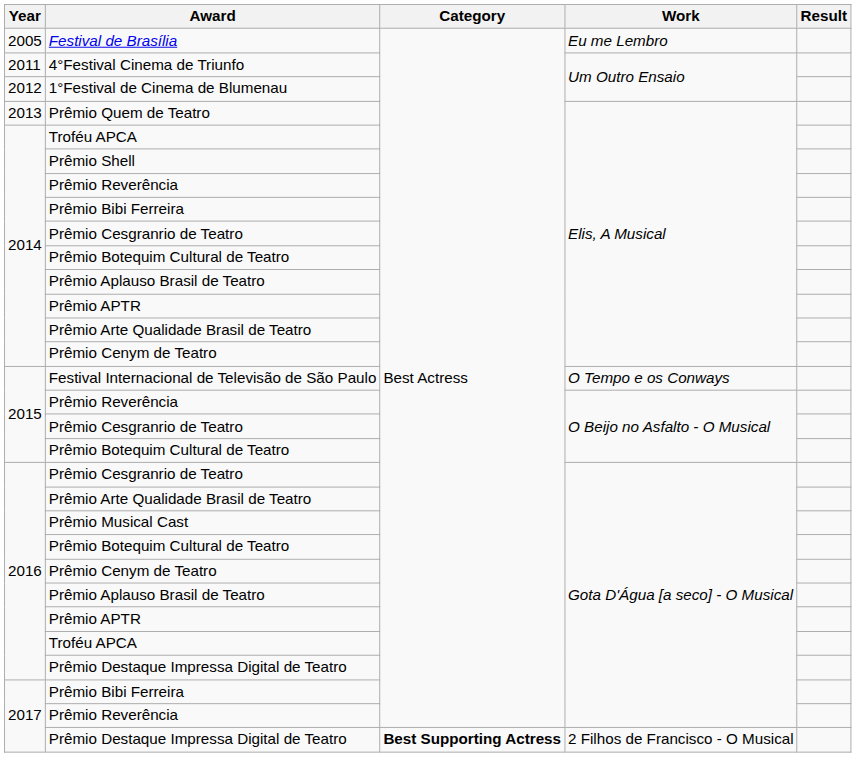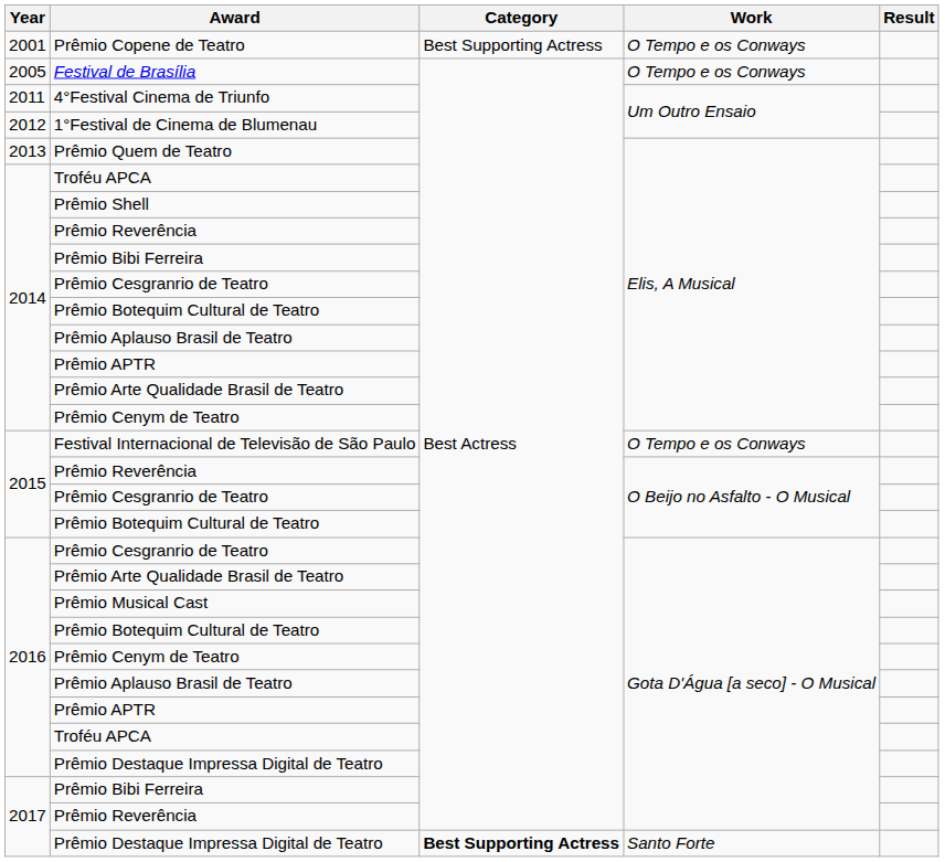+ row: 2001 | Prêmio Copene de Teatro | Best Supporting Actress | O Tempo e os Conways
Festival de Brasília | Work: Eu me Lembro -> O Tempo e os Conways
2017 / Prêmio Destaque Impressa Digital de Teatro | Work: 2 Filhos de Francisco - O Musical -> Santo Forte
